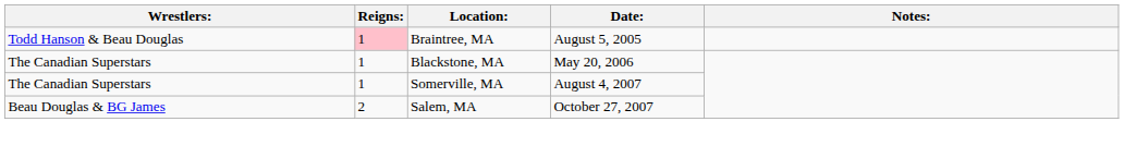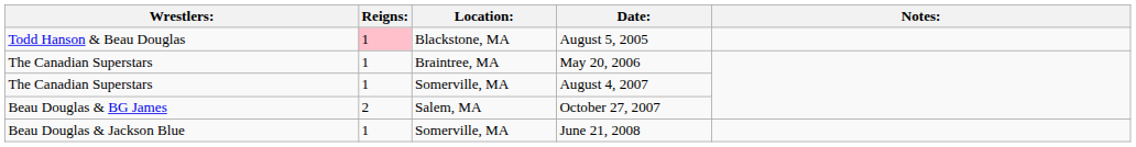August 5, 2005 | Location:: Braintree, MA -> Blackstone, MA
May 20, 2006 | Location:: Blackstone, MA -> Braintree, MA
+ row: Beau Douglas & Jackson Blue | 1 | Somerville, MA | June 21, 2008
